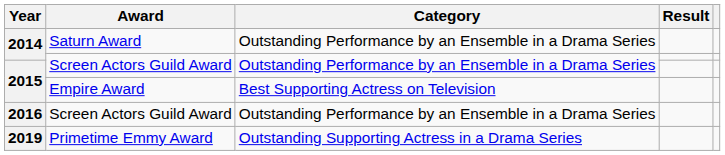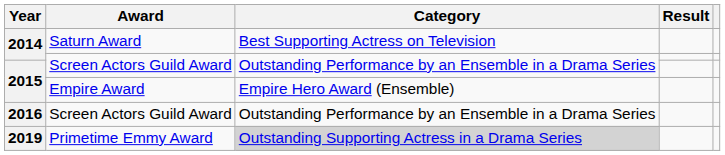2014 / Saturn Award | Category: Outstanding Performance by an Ensemble in a Drama Series -> Best Supporting Actress on Television
2015 / Empire Award | Category: Best Supporting Actress on Television -> Empire Hero Award (Ensemble)
2019 | Category: no background -> lightgrey background
